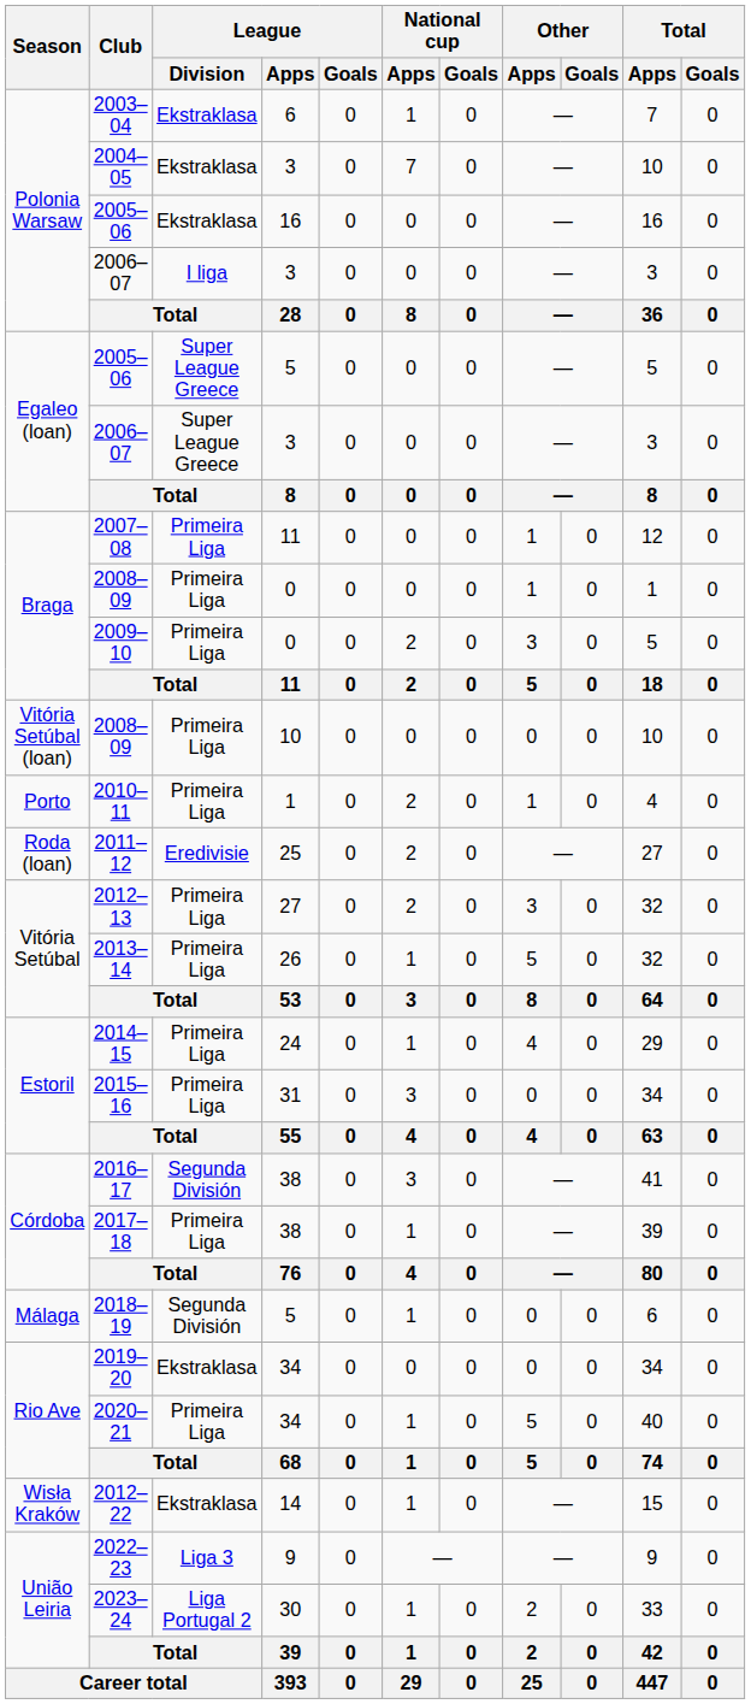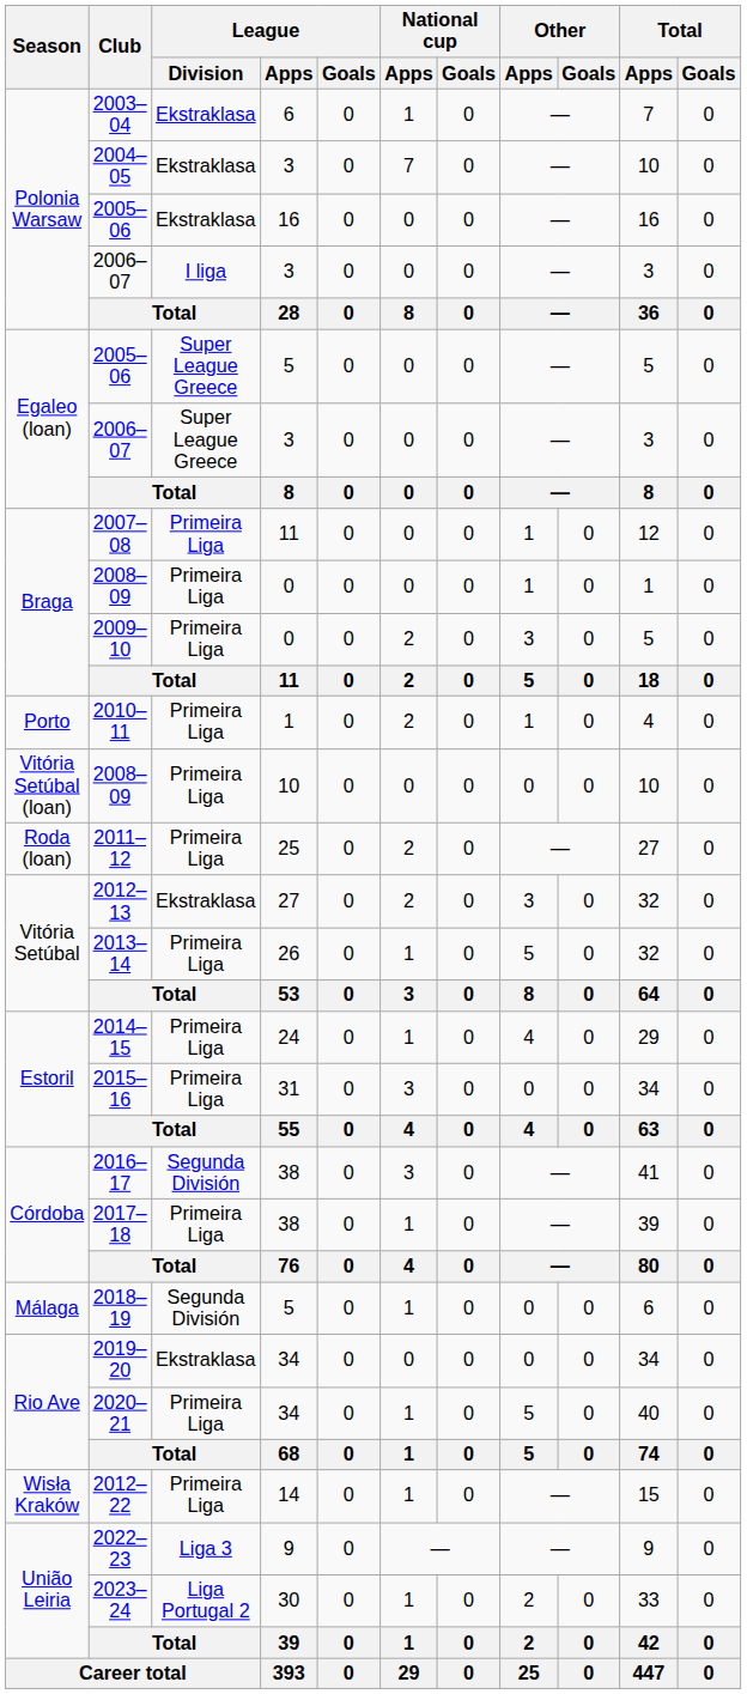rows swapped: Vitória Setúbal (loan) / 2008–09 <-> 2010–11
2011–12 | League / Division: Eredivisie -> Primeira Liga
2012–13 | League / Division: Primeira Liga -> Ekstraklasa
2012–22 | League / Division: Ekstraklasa -> Primeira Liga
